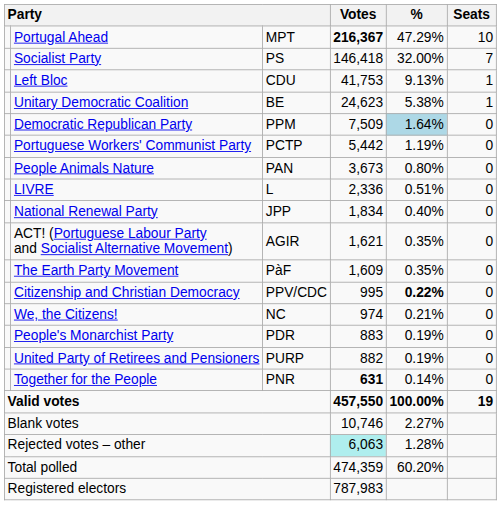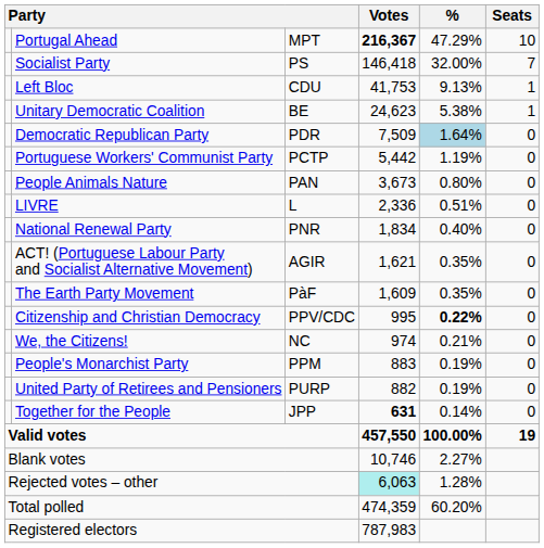Democratic Republican Party | column 3: PPM -> PDR
National Renewal Party | column 3: JPP -> PNR
People's Monarchist Party | column 3: PDR -> PPM
Together for the People | column 3: PNR -> JPP
